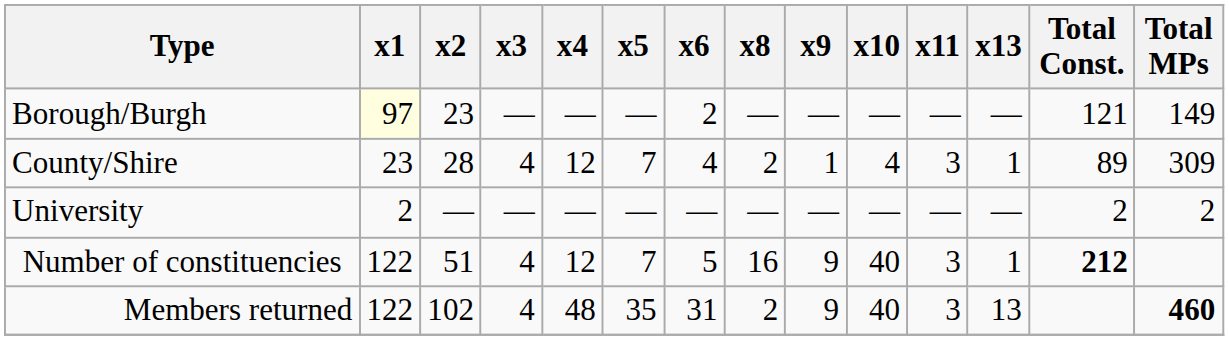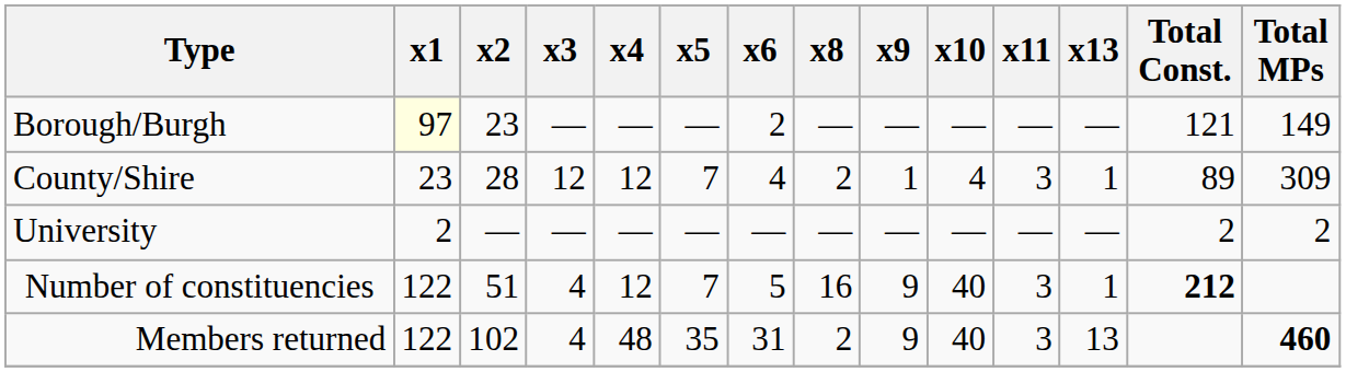County/Shire | x3: 4 -> 12
